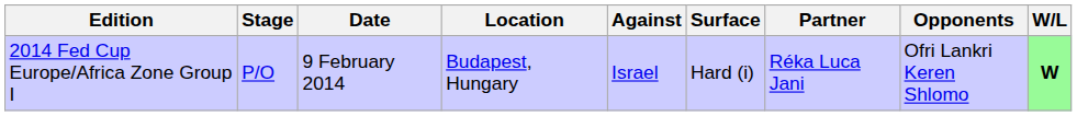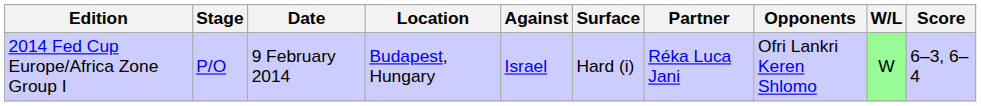+ column: Score | 6–3, 6–4
2014 Fed Cup Europe/Africa Zone Group I | W/L: bold -> normal
